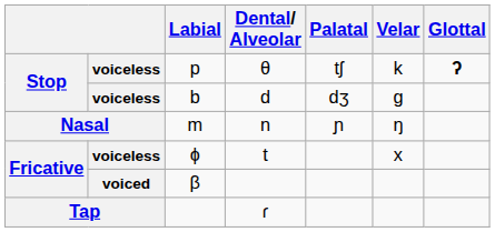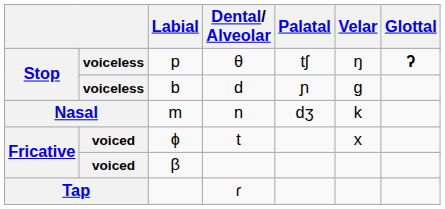p | Velar: k -> ŋ
b | Palatal: dʒ -> ɲ
m | Palatal: ɲ -> dʒ
m | Velar: ŋ -> k
ɸ | column 2: voiceless -> voiced
